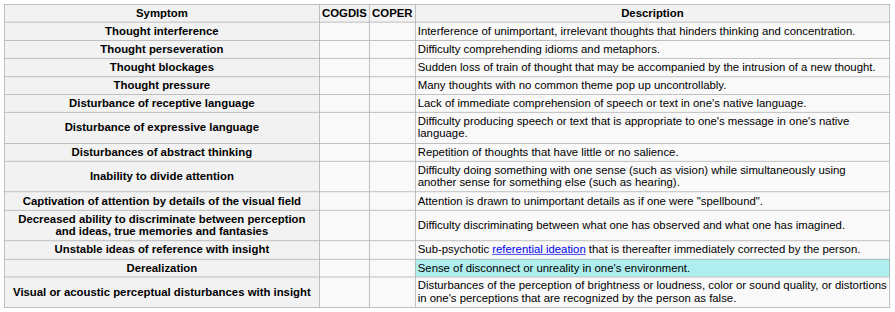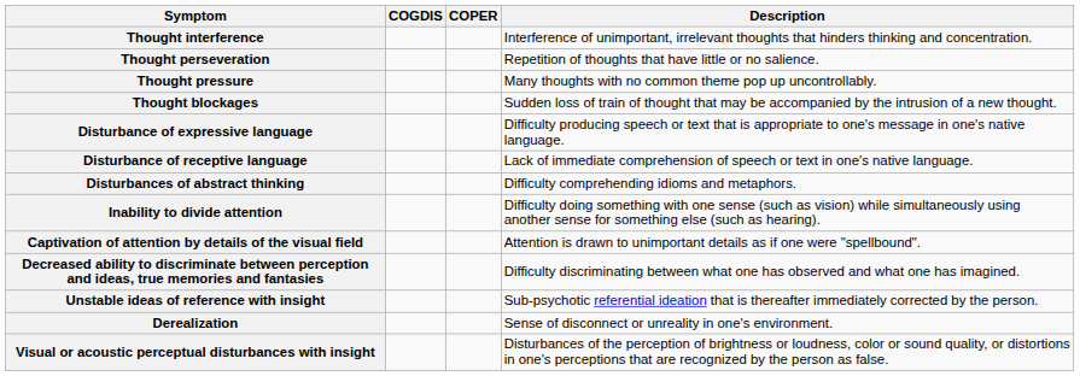Thought perseveration | Description: Difficulty comprehending idioms and metaphors. -> Repetition of thoughts that have little or no salience.
rows swapped: Thought pressure <-> Thought blockages
rows swapped: Disturbance of receptive language <-> Disturbance of expressive language
Disturbances of abstract thinking | Description: Repetition of thoughts that have little or no salience. -> Difficulty comprehending idioms and metaphors.
Derealization | Description: paleturquoise background -> no background
